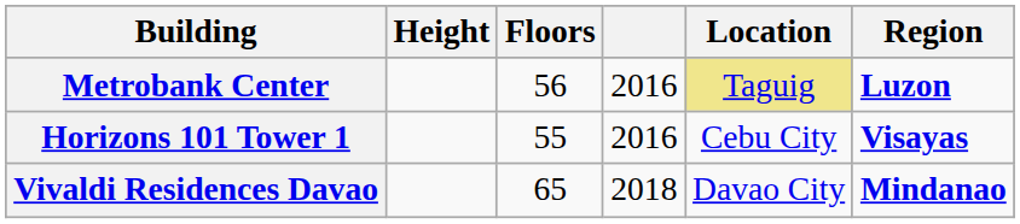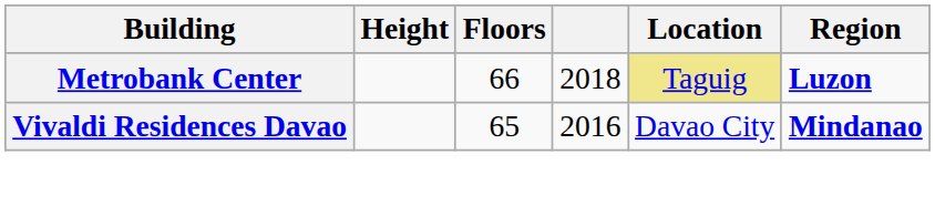Metrobank Center | Floors: 56 -> 66
Metrobank Center | column 4: 2016 -> 2018
- row: Horizons 101 Tower 1 | 55 | 2016 | Cebu City | Visayas
Vivaldi Residences Davao | column 4: 2018 -> 2016
